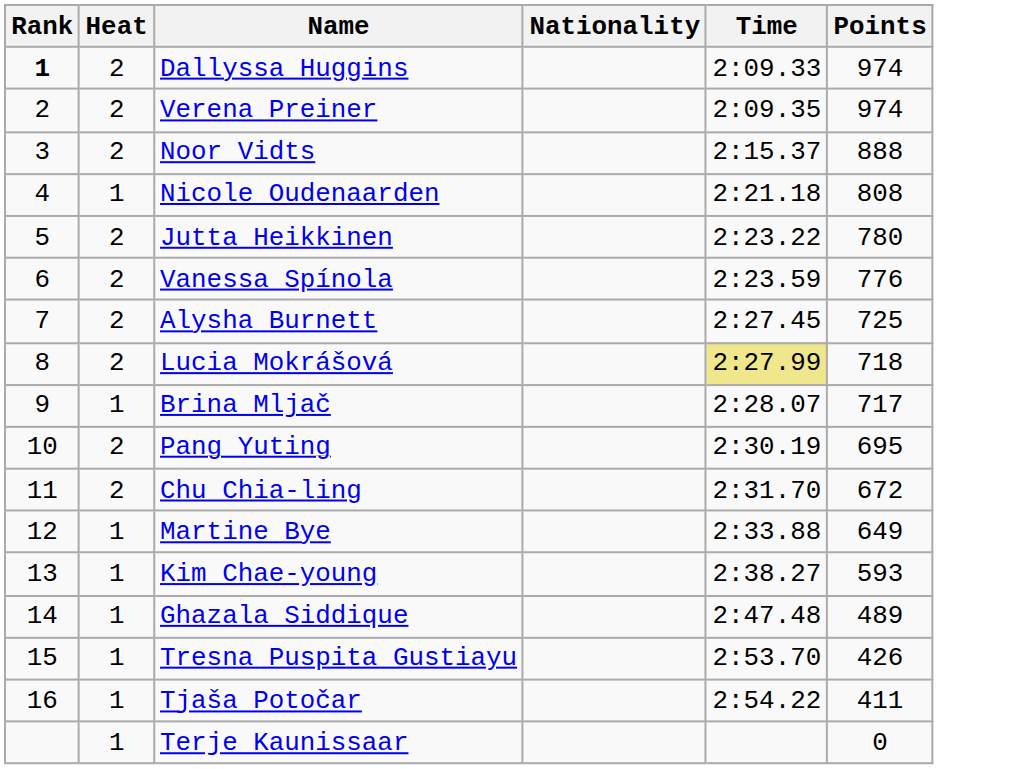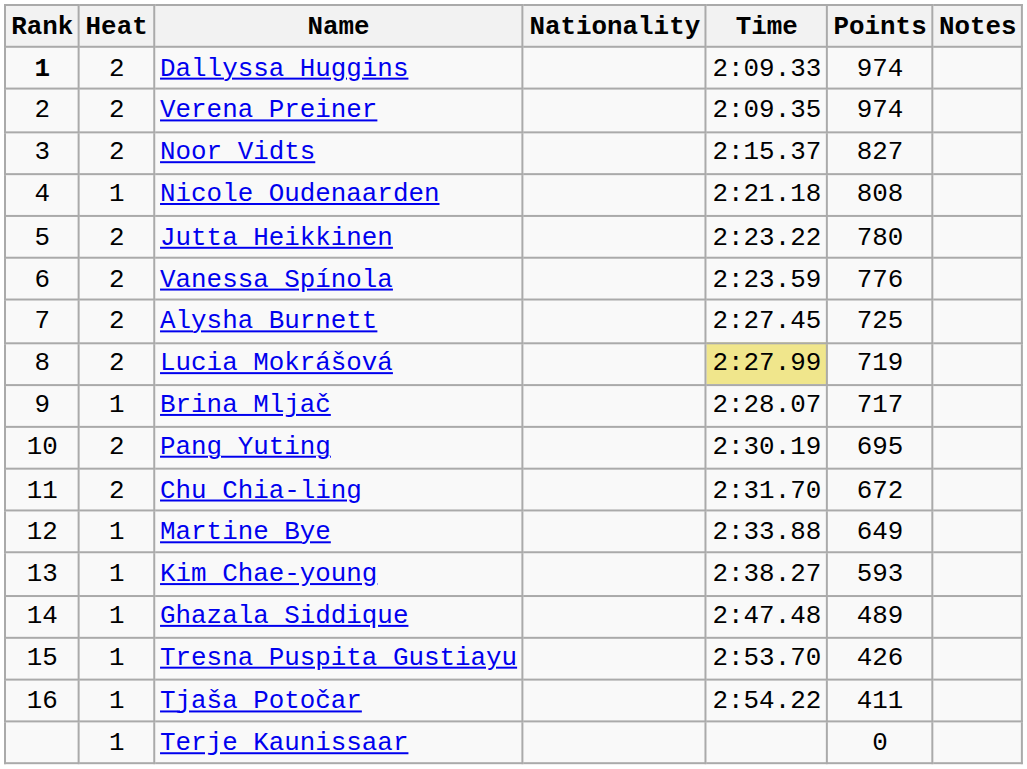+ column: Notes
Noor Vidts | Points: 888 -> 827
Lucia Mokrášová | Points: 718 -> 719
